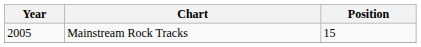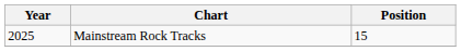Mainstream Rock Tracks | Year: 2005 -> 2025
